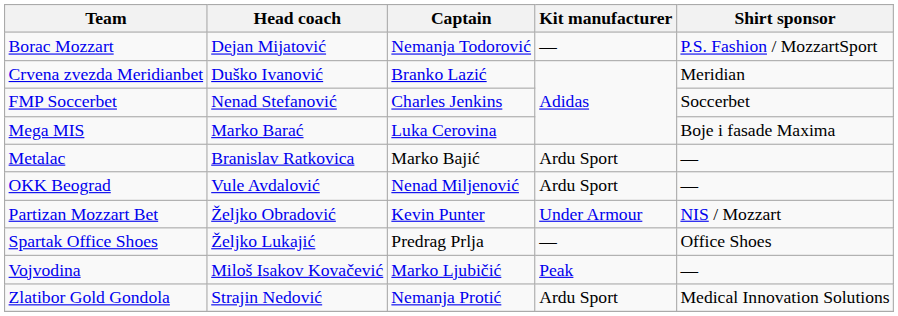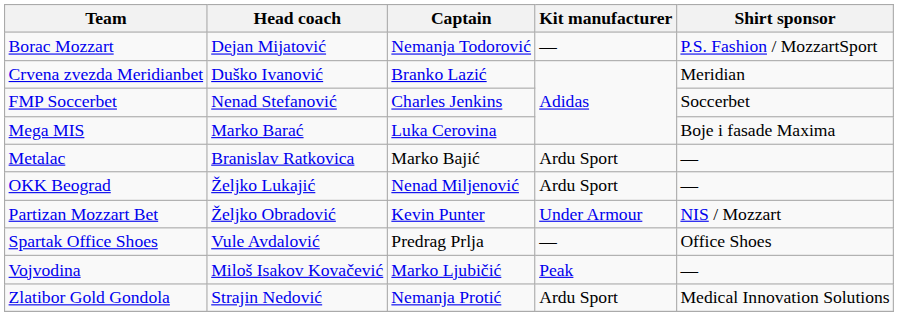OKK Beograd | Head coach: Vule Avdalović -> Željko Lukajić
Spartak Office Shoes | Head coach: Željko Lukajić -> Vule Avdalović
